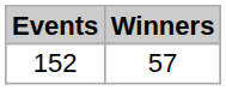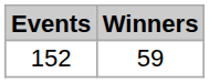152 | Winners: 57 -> 59
